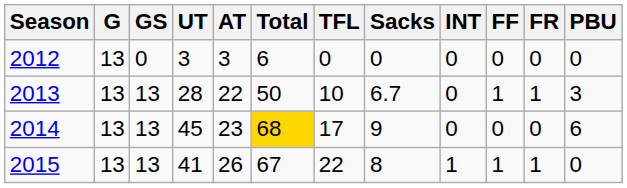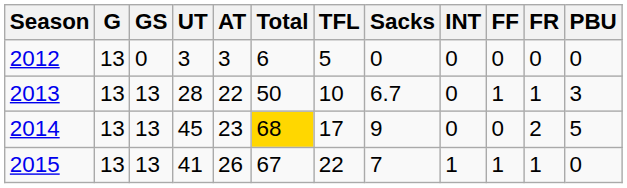2012 | TFL: 0 -> 5
2014 | FR: 0 -> 2
2014 | PBU: 6 -> 5
2015 | Sacks: 8 -> 7
